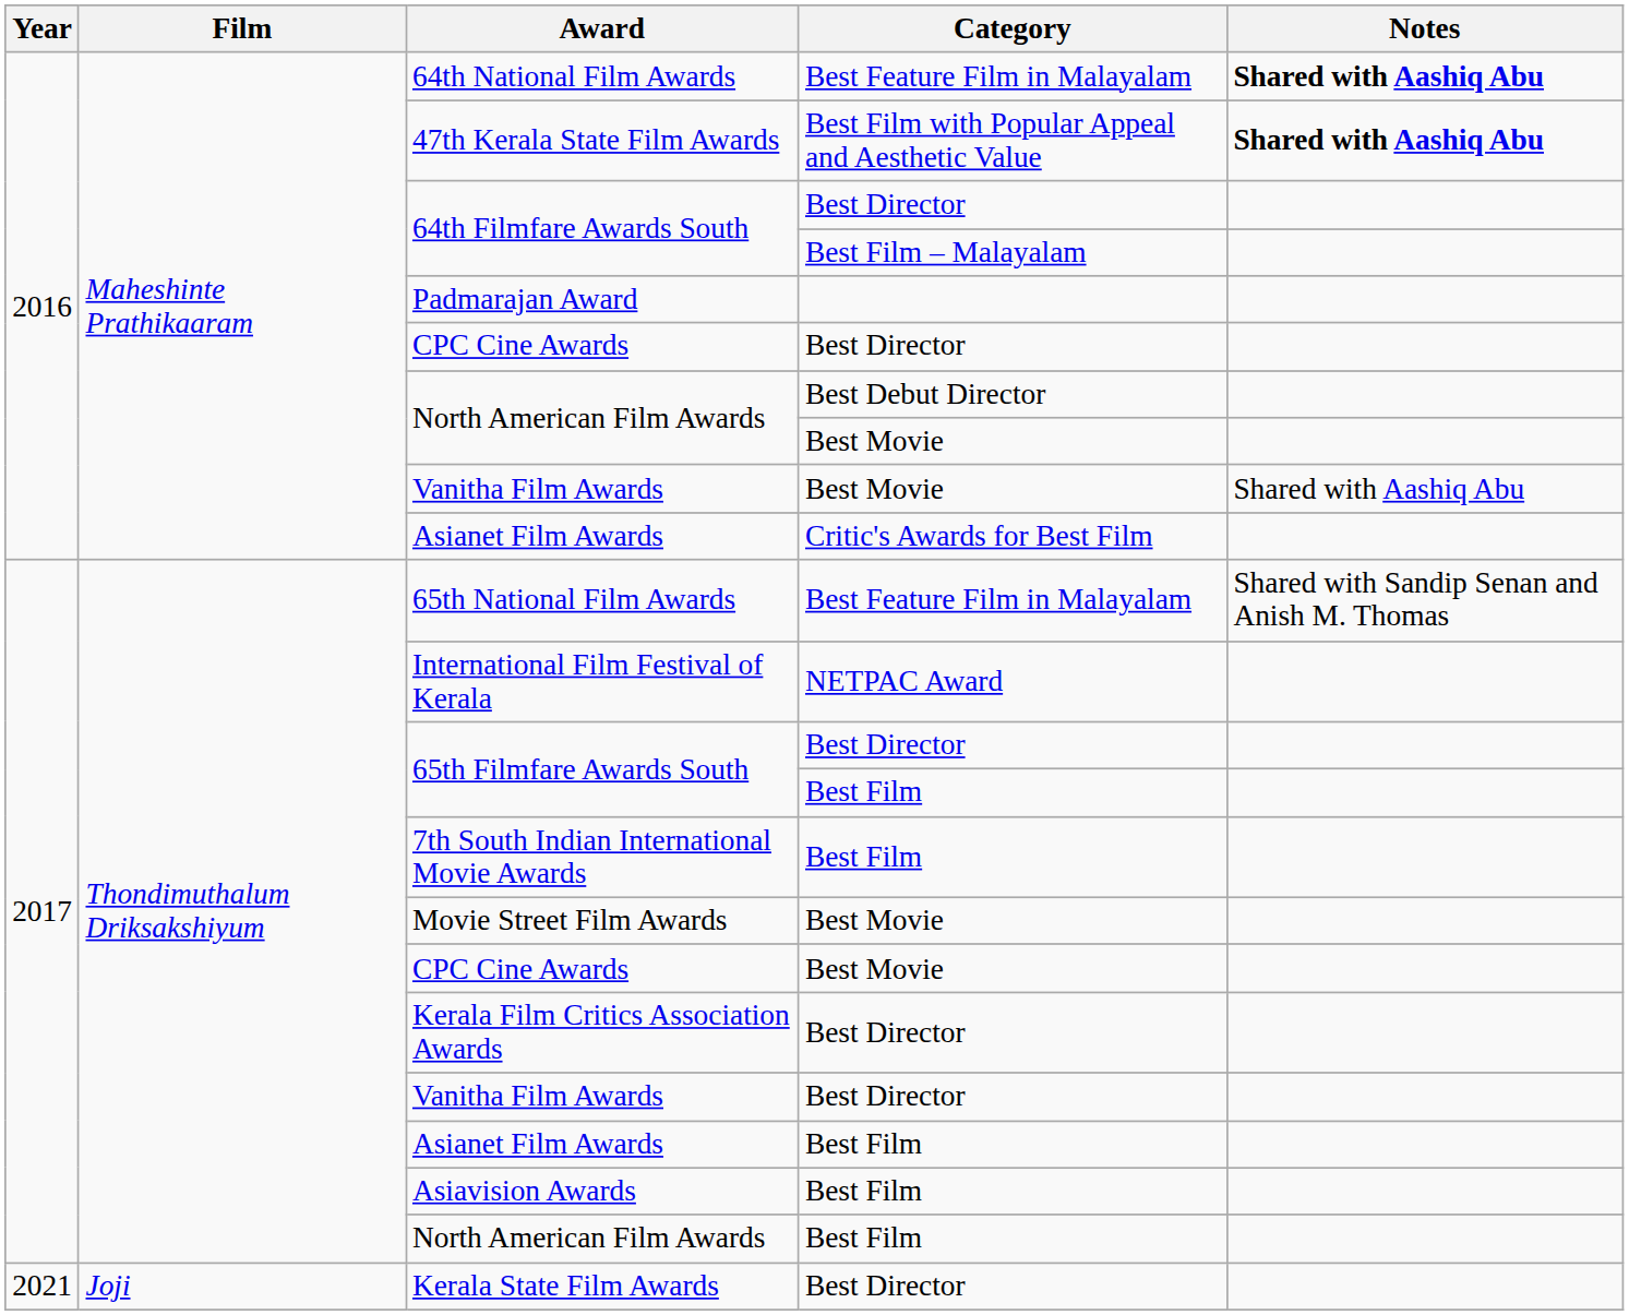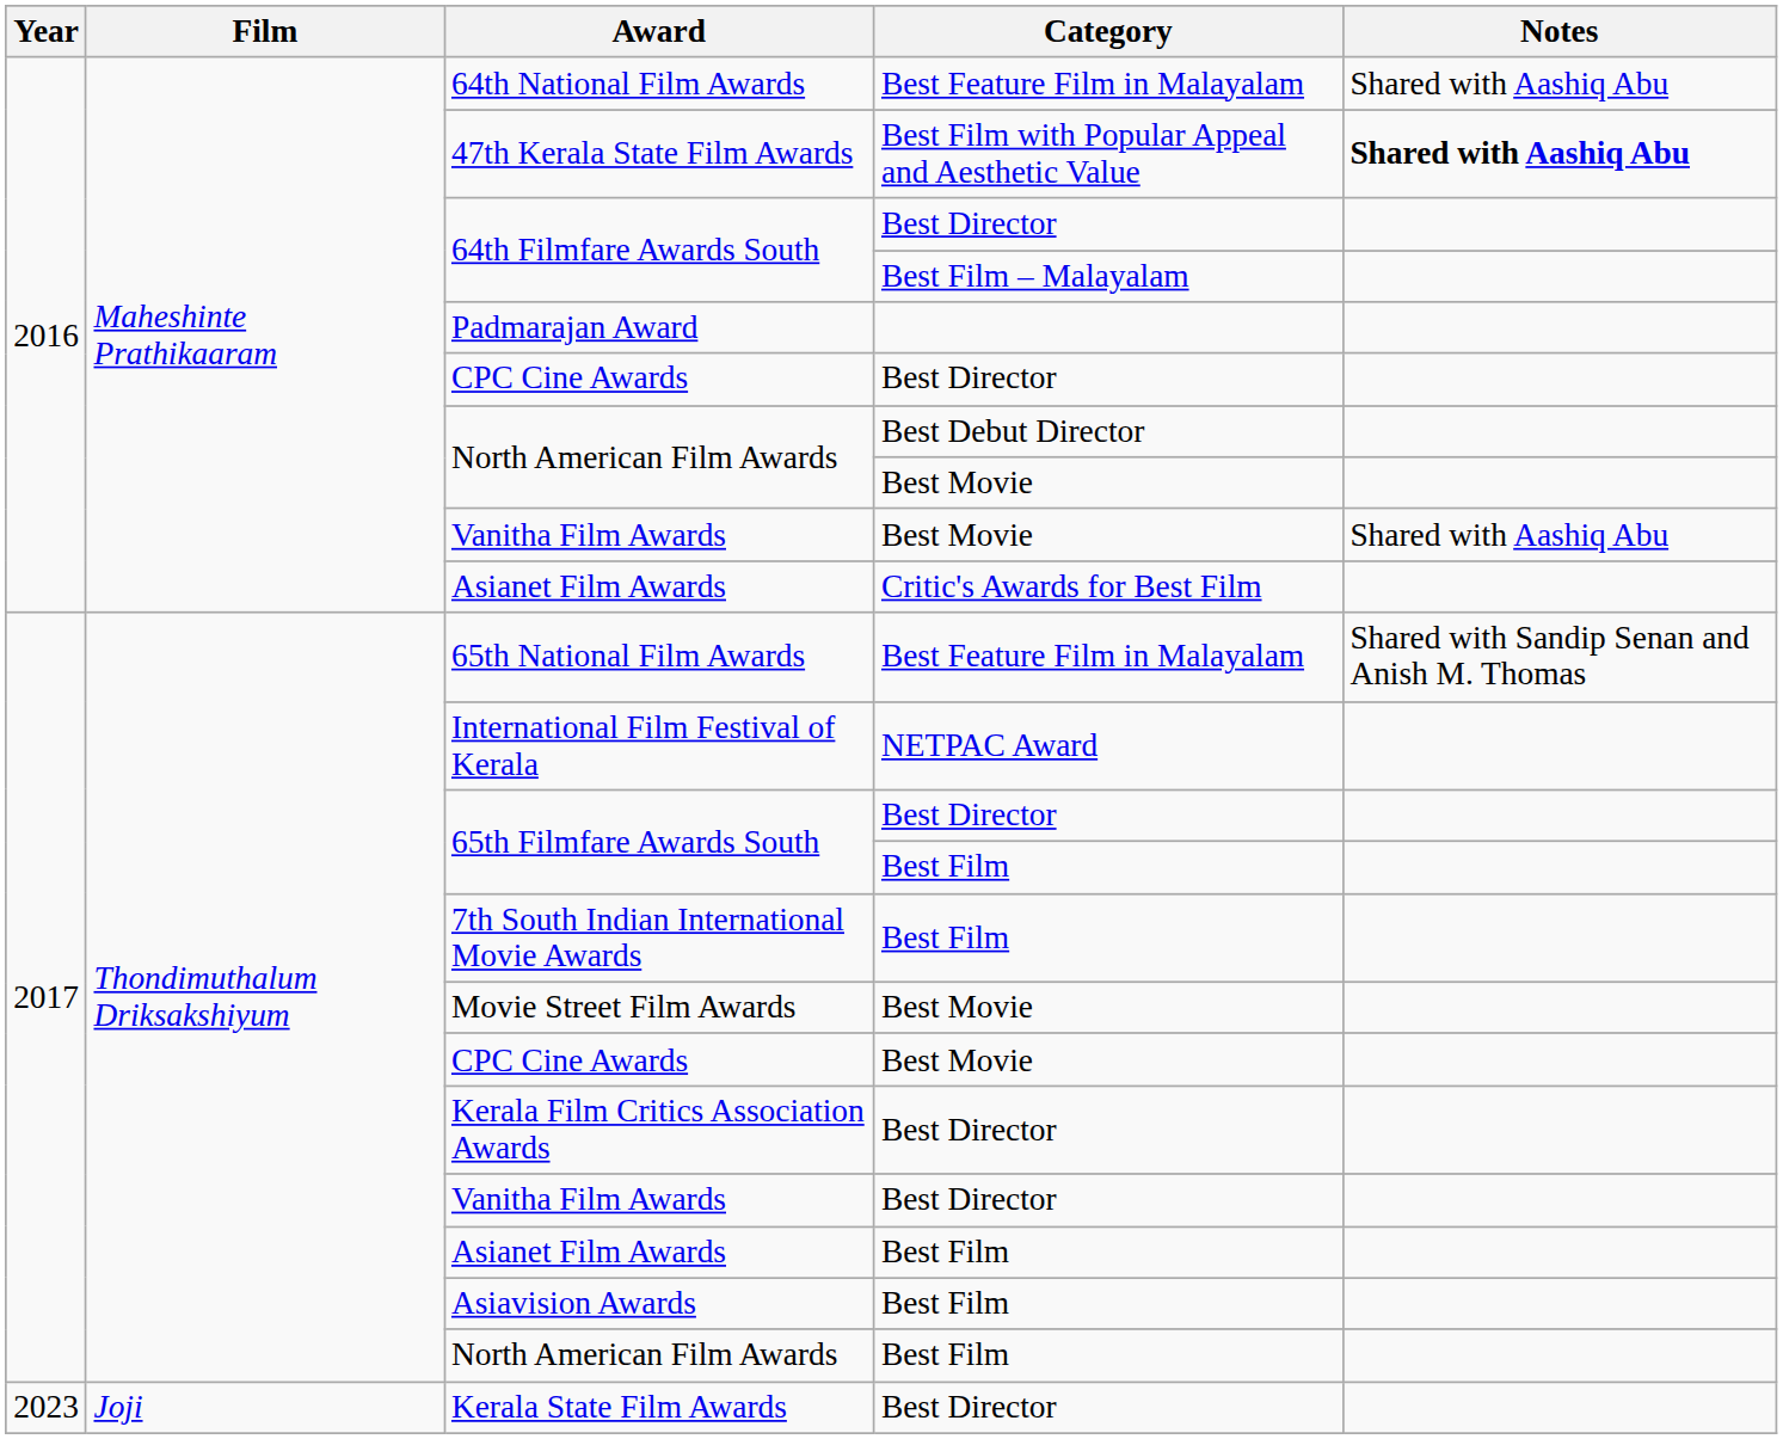64th National Film Awards | Notes: bold -> normal
Kerala State Film Awards | Year: 2021 -> 2023
